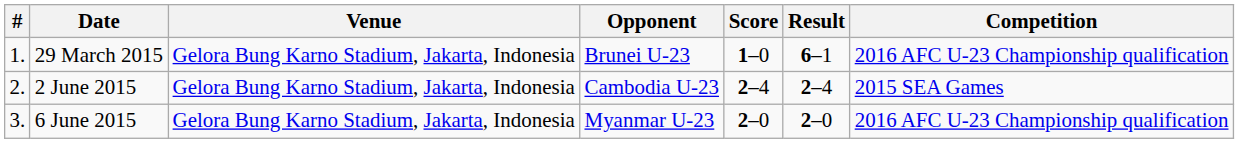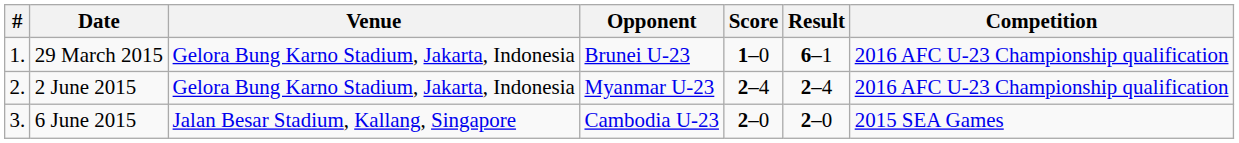2 June 2015 | Opponent: Cambodia U-23 -> Myanmar U-23
2 June 2015 | Competition: 2015 SEA Games -> 2016 AFC U-23 Championship qualification
6 June 2015 | Venue: Gelora Bung Karno Stadium, Jakarta, Indonesia -> Jalan Besar Stadium, Kallang, Singapore
6 June 2015 | Opponent: Myanmar U-23 -> Cambodia U-23
6 June 2015 | Competition: 2016 AFC U-23 Championship qualification -> 2015 SEA Games
